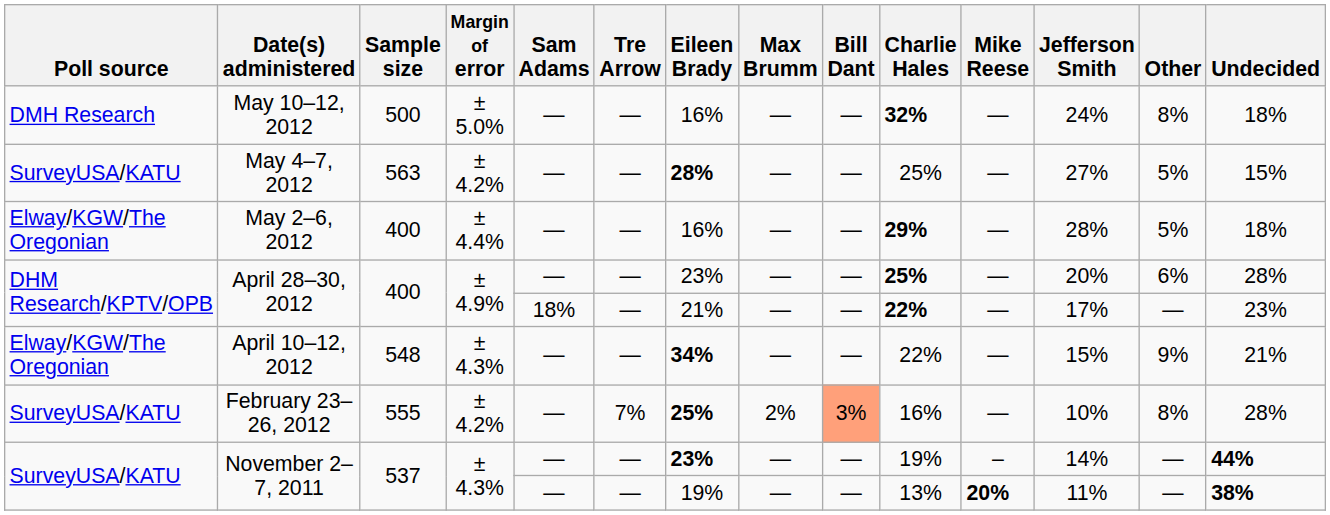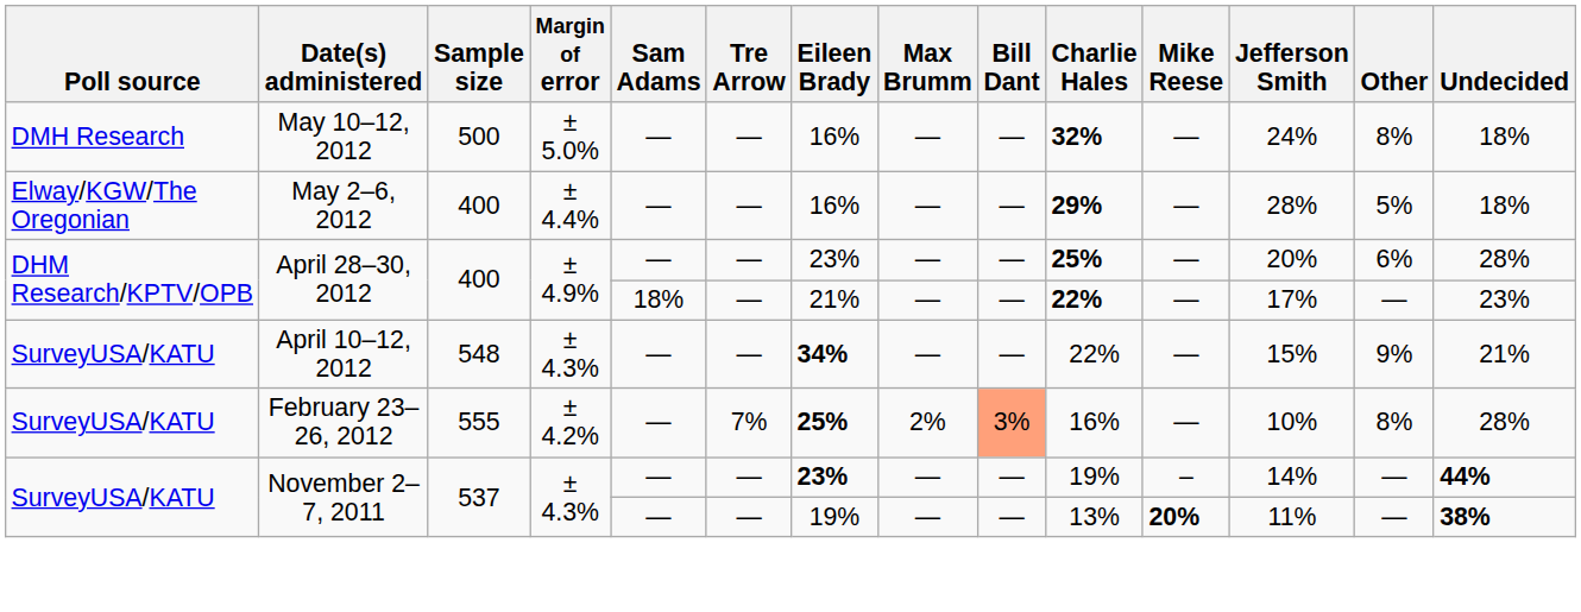- row: SurveyUSA/KATU | May 4–7, 2012 | 563 | ± 4.2% | — | — | 28% | — | — | 25% | — | 27% | 5% | 15%
April 10–12, 2012 | Poll source: Elway/KGW/The Oregonian -> SurveyUSA/KATU
